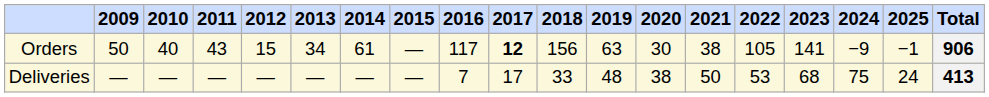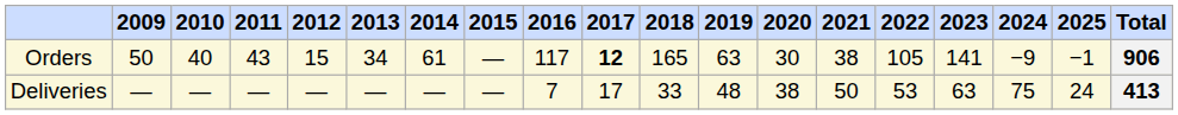Orders | column 11: 156 -> 165
Deliveries | column 16: 68 -> 63
